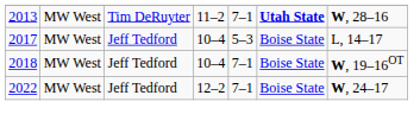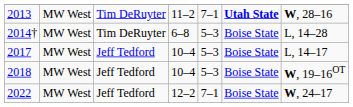+ row: 2014† | MW West | Tim DeRuyter | 6–8 | 5–3 | Boise State | L, 14–28
2018 | column 5: 7–1 -> 5–3
